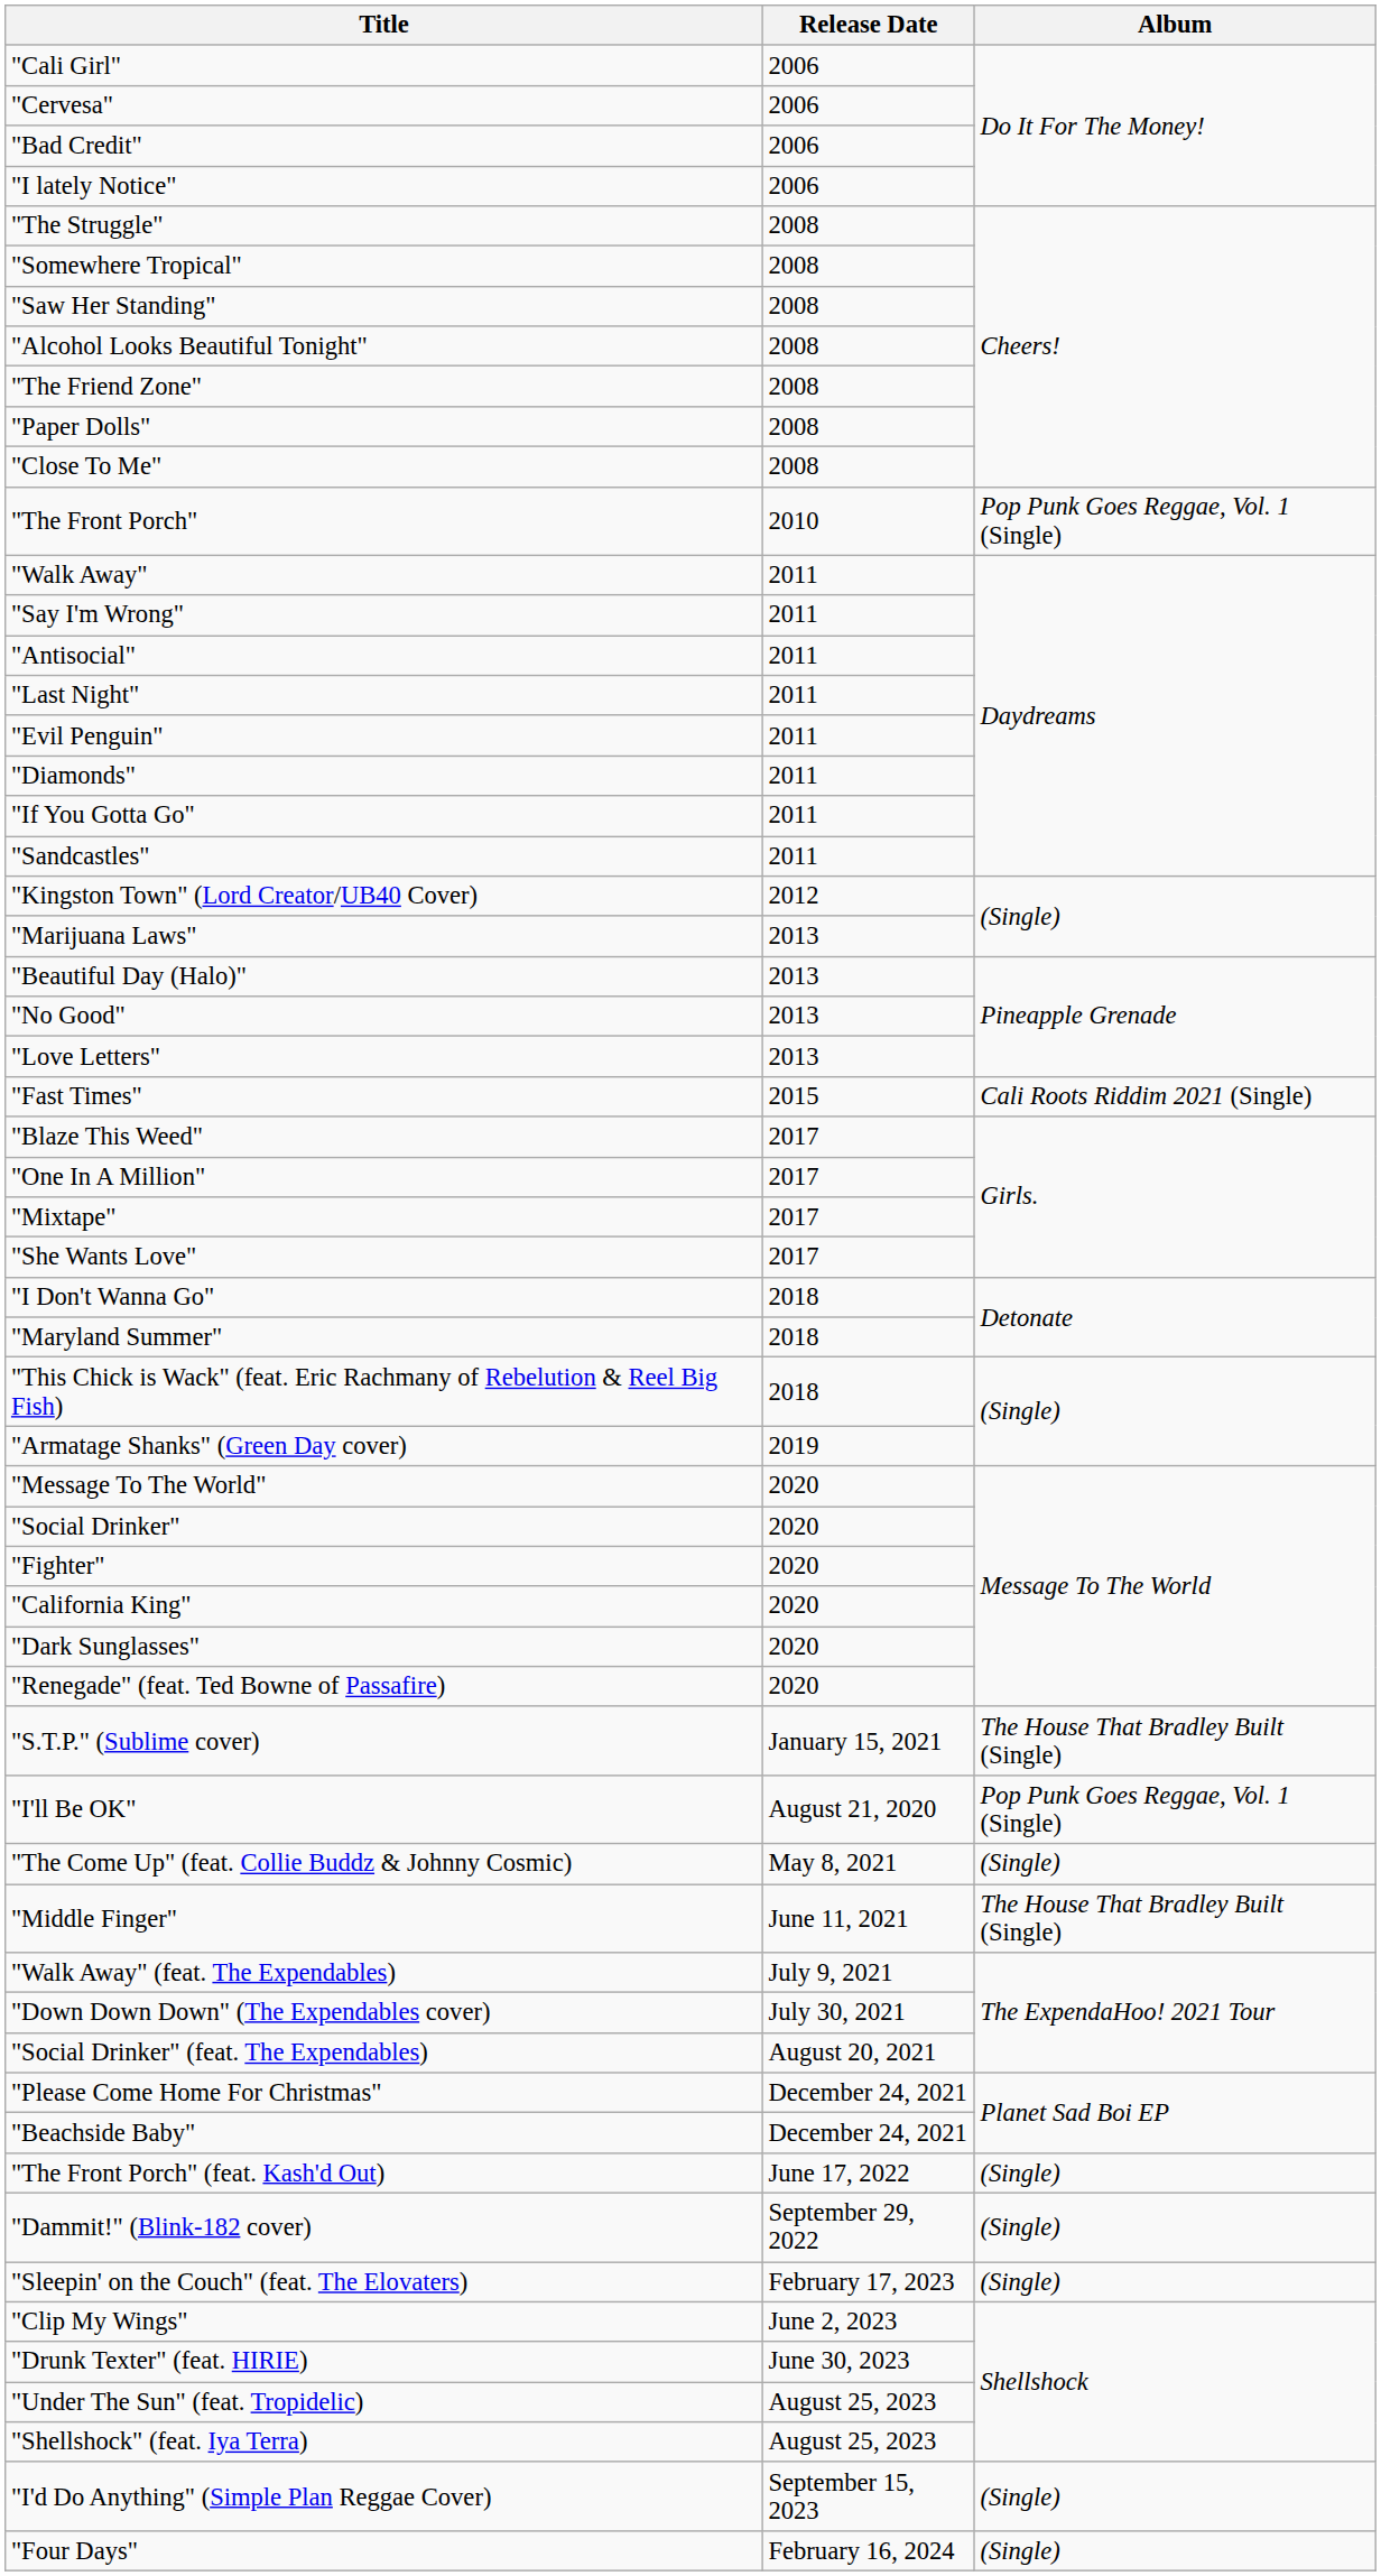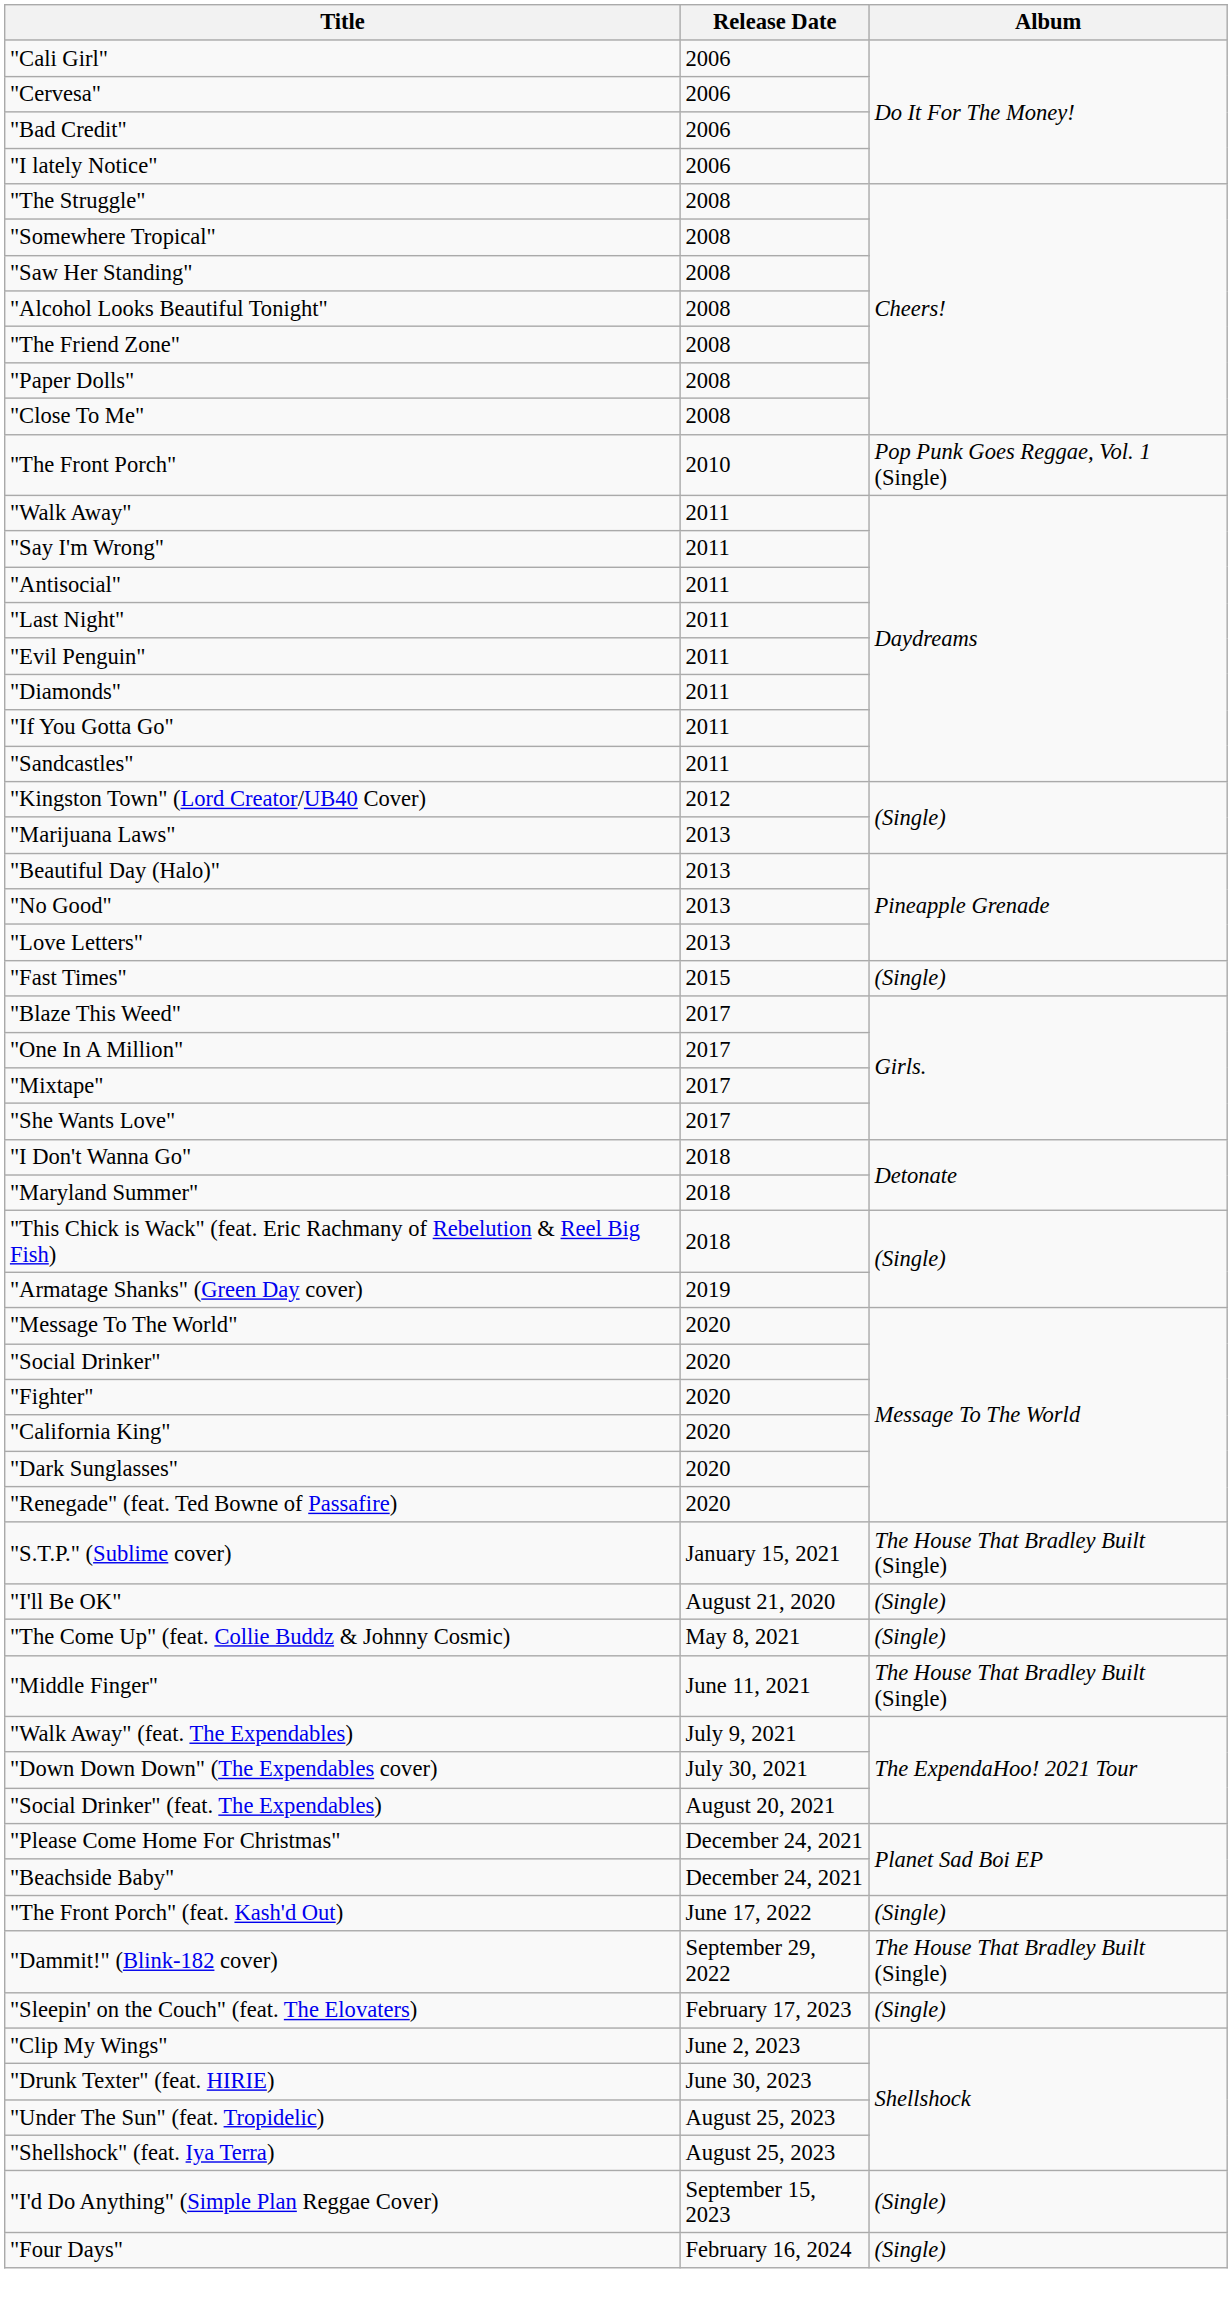"Fast Times" | Album: Cali Roots Riddim 2021 (Single) -> (Single)
"I'll Be OK" | Album: Pop Punk Goes Reggae, Vol. 1 (Single) -> (Single)
"Dammit!" (Blink-182 cover) | Album: (Single) -> The House That Bradley Built (Single)
